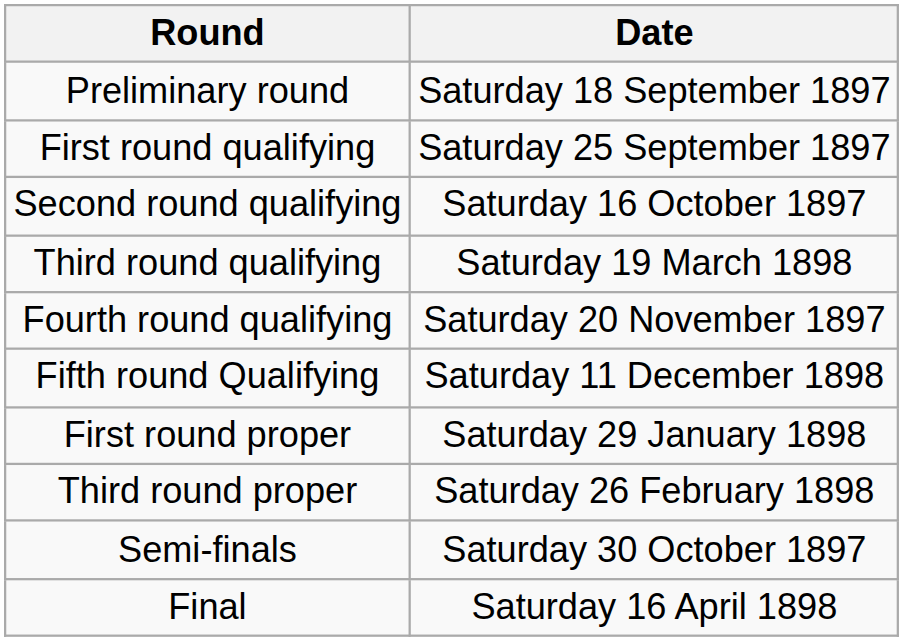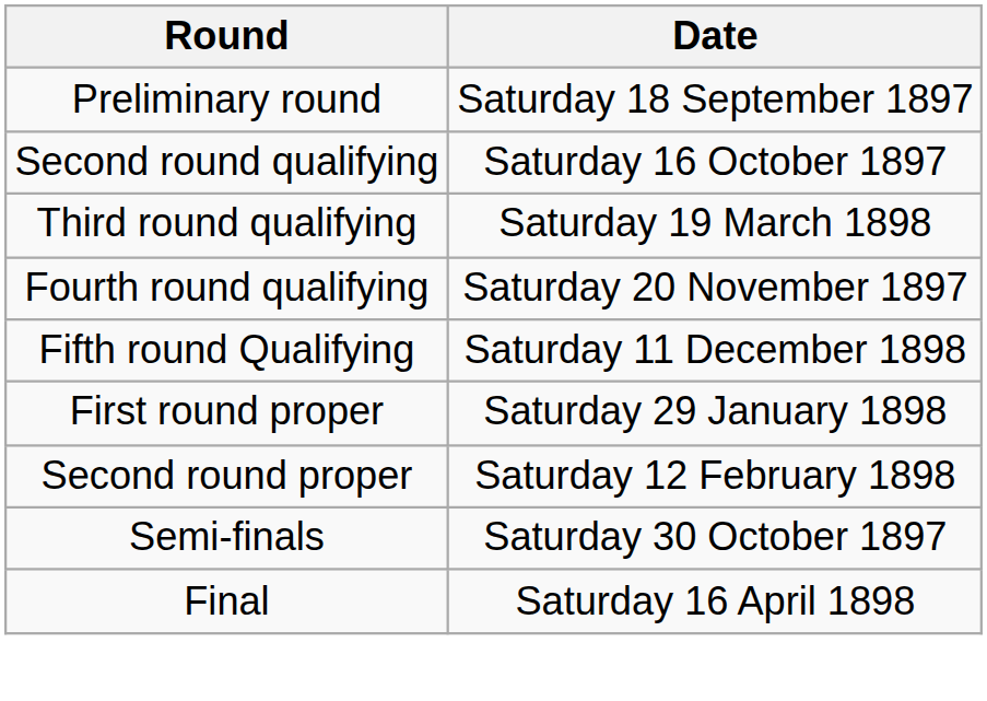- row: First round qualifying | Saturday 25 September 1897
+ row: Second round proper | Saturday 12 February 1898
- row: Third round proper | Saturday 26 February 1898
